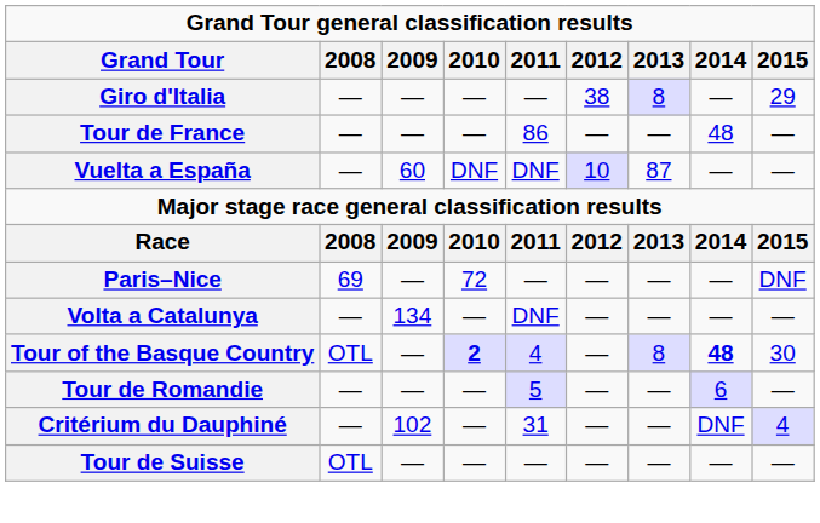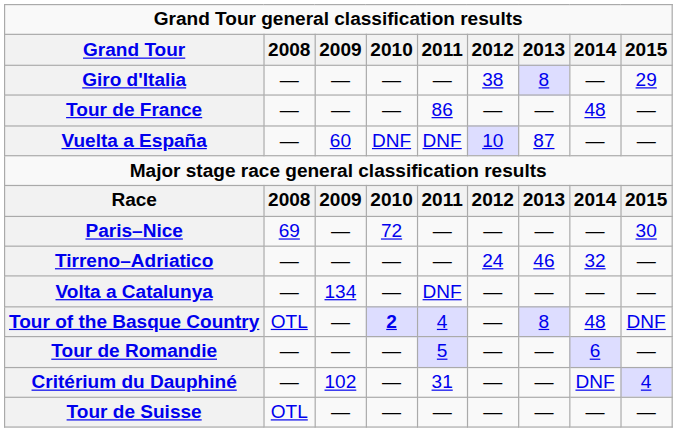Paris–Nice | 2015: DNF -> 30
+ row: Tirreno–Adriatico | — | — | — | — | 24 | 46 | 32 | —
Tour of the Basque Country | 2014: bold -> normal
Tour of the Basque Country | 2015: 30 -> DNF
